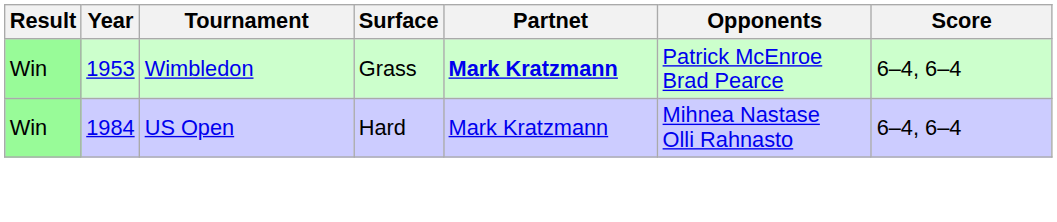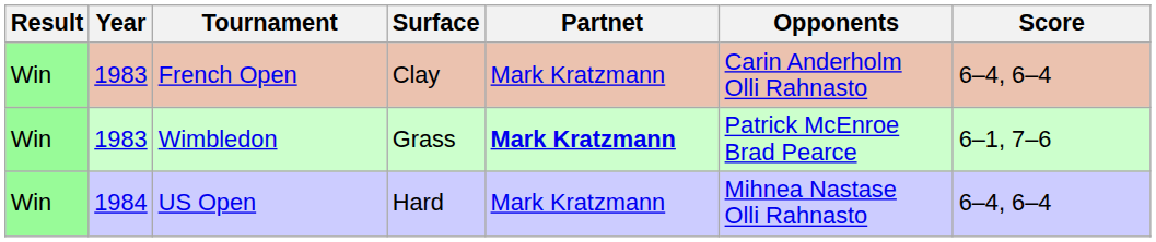+ row: Win | 1983 | French Open | Clay | Mark Kratzmann | Carin Anderholm Olli Rahnasto | 6–4, 6–4
Wimbledon | Year: 1953 -> 1983
Wimbledon | Score: 6–4, 6–4 -> 6–1, 7–6
